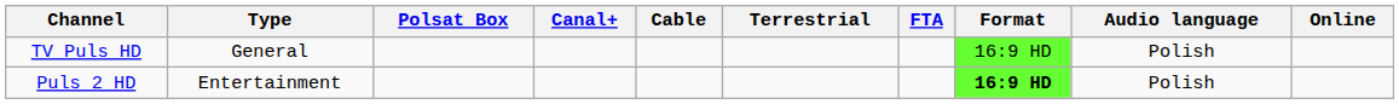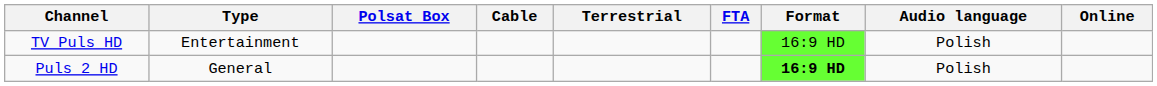- column: Canal+
TV Puls HD | Type: General -> Entertainment
Puls 2 HD | Type: Entertainment -> General
